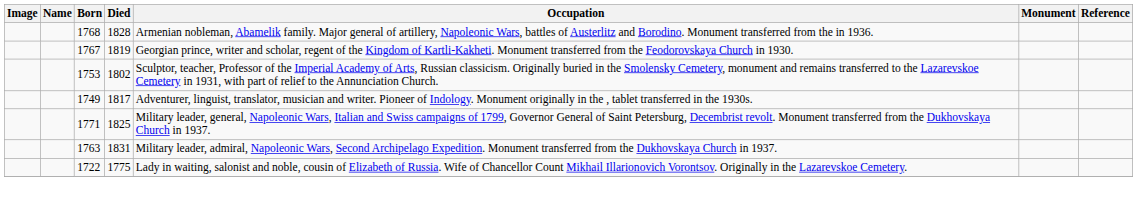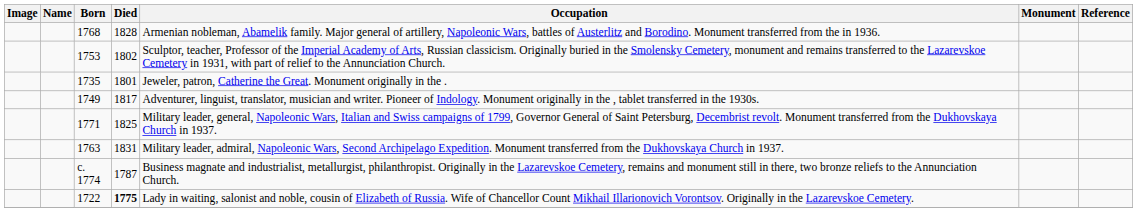- row: 1767 | 1819 | Georgian prince, writer and scholar, regent of the Kingdom of Kartli-Kakheti. Monument transferred from the Feodorovskaya Church in 1930.
+ row: 1735 | 1801 | Jeweler, patron, Catherine the Great. Monument originally in the .
+ row: c. 1774 | 1787 | Business magnate and industrialist, metallurgist, philanthropist. Originally in the Lazarevskoe Cemetery, remains and monument still in there, two bronze reliefs to the Annunciation Church.
1722 | Died: normal -> bold
